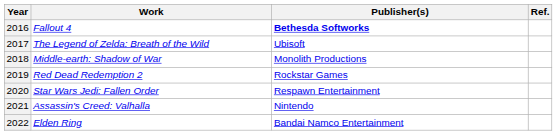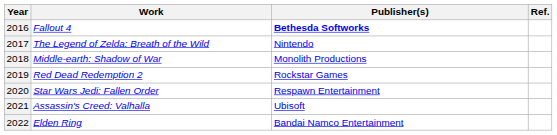The Legend of Zelda: Breath of the Wild | Publisher(s): Ubisoft -> Nintendo
Assassin's Creed: Valhalla | Publisher(s): Nintendo -> Ubisoft
